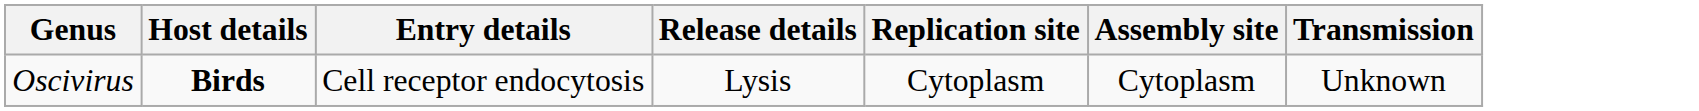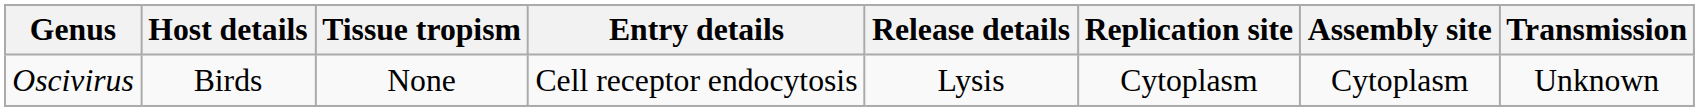+ column: Tissue tropism | None
Oscivirus | Host details: bold -> normal
